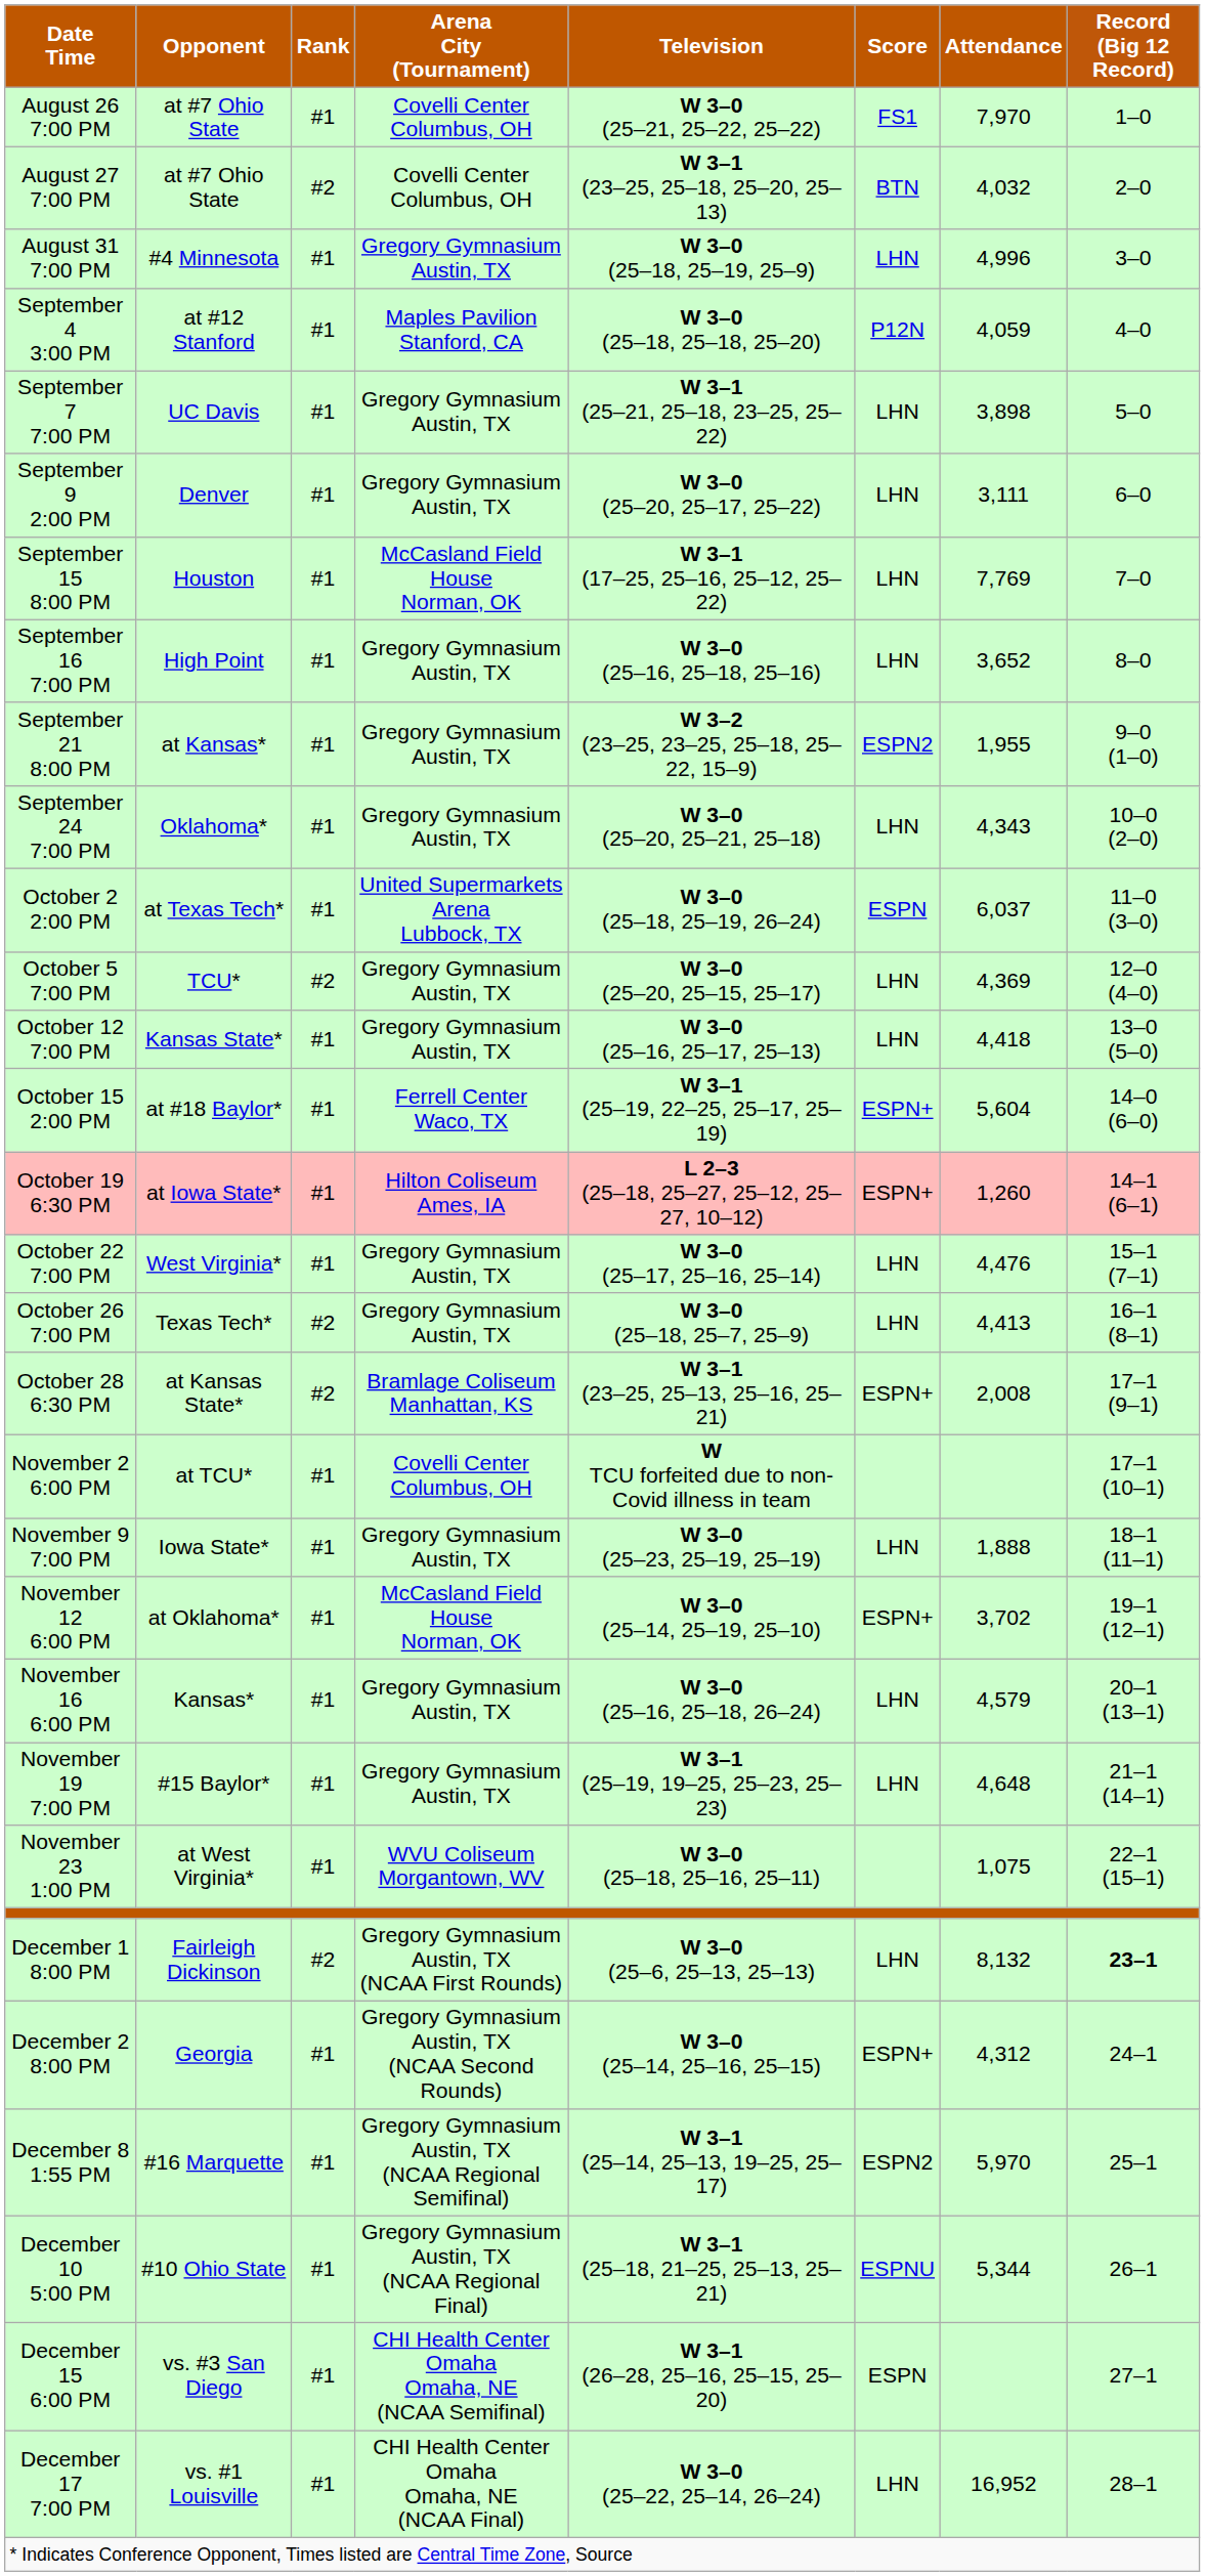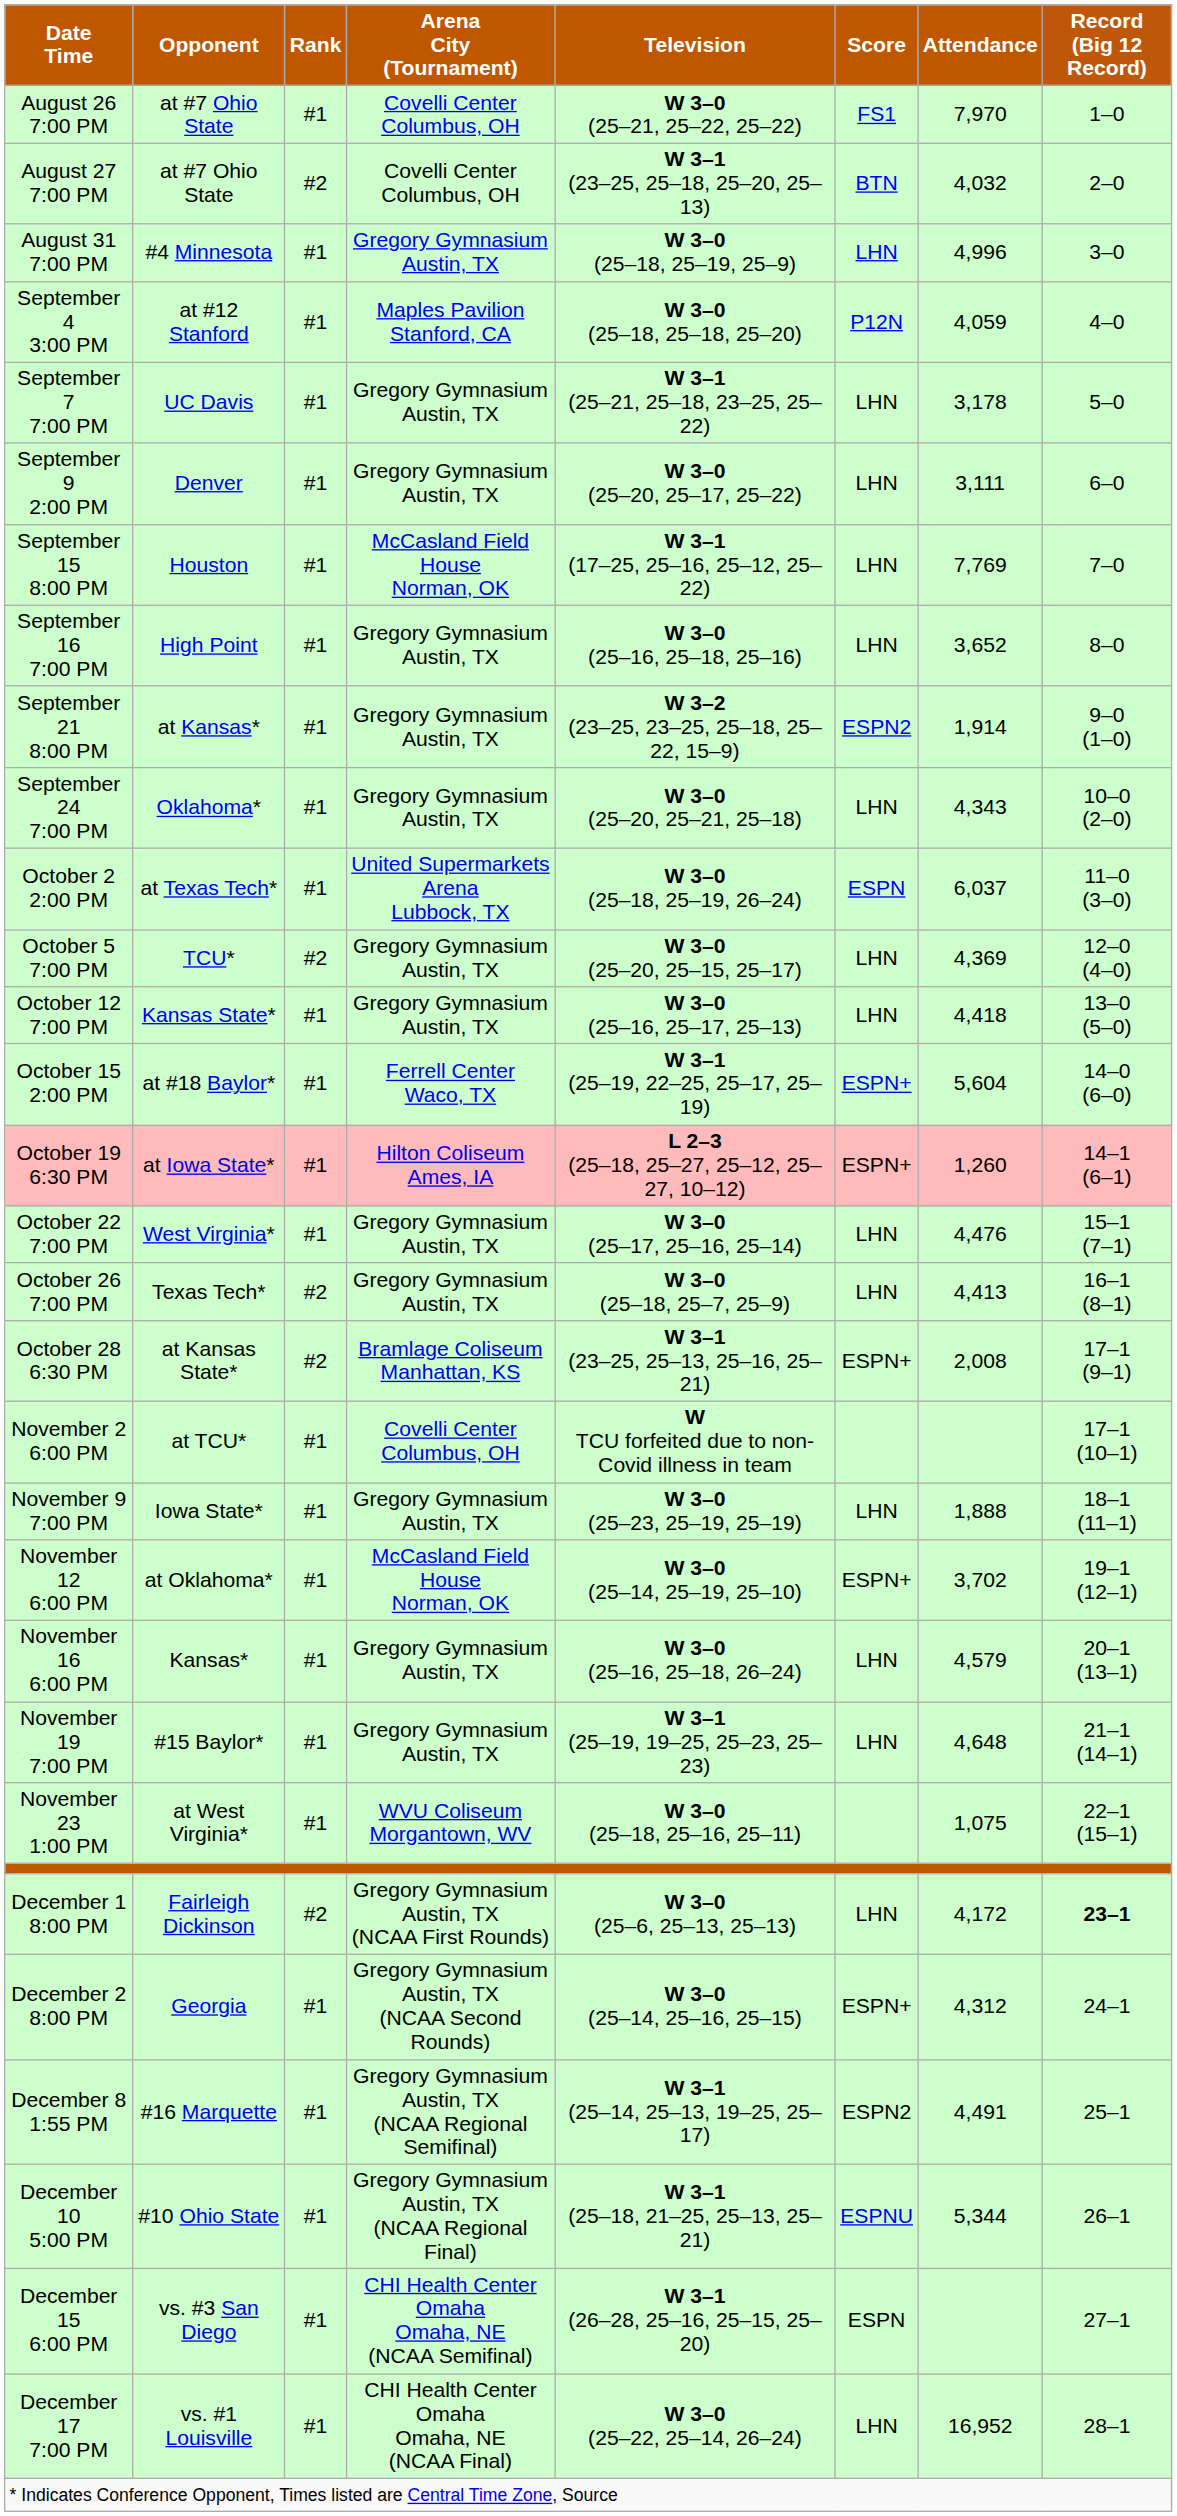September 7 7:00 PM | Attendance: 3,898 -> 3,178
September 21 8:00 PM | Attendance: 1,955 -> 1,914
December 1 8:00 PM | Attendance: 8,132 -> 4,172
December 8 1:55 PM | Attendance: 5,970 -> 4,491
